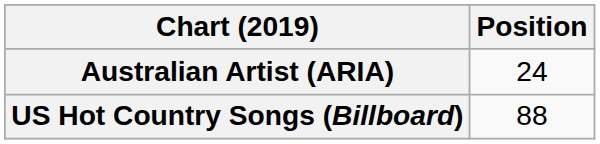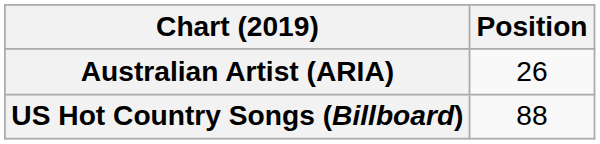Australian Artist (ARIA) | Position: 24 -> 26
